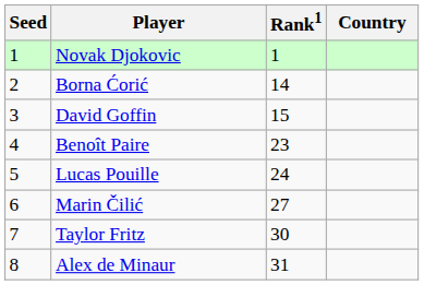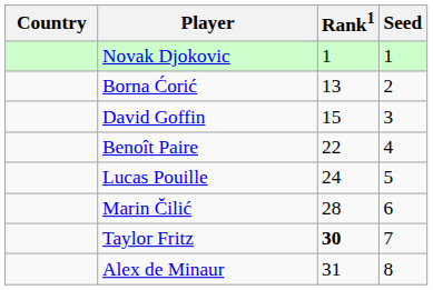columns swapped: Country <-> Seed
Borna Ćorić | Rank1: 14 -> 13
Benoît Paire | Rank1: 23 -> 22
Marin Čilić | Rank1: 27 -> 28
Taylor Fritz | Rank1: normal -> bold
